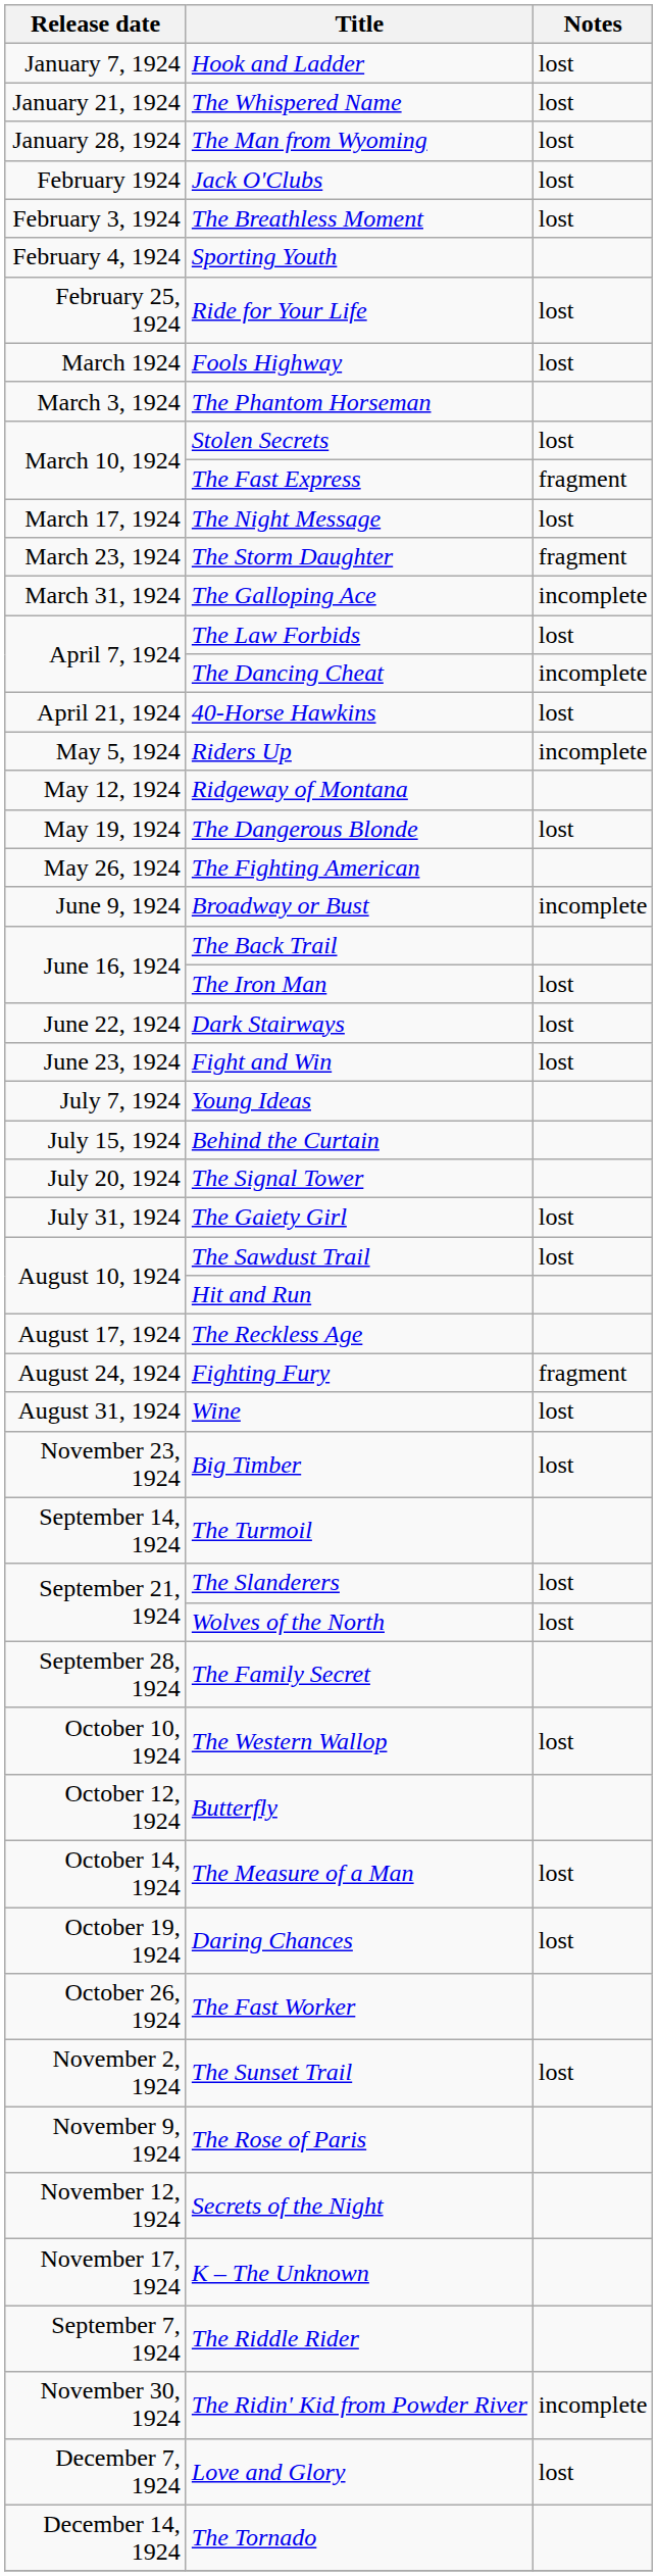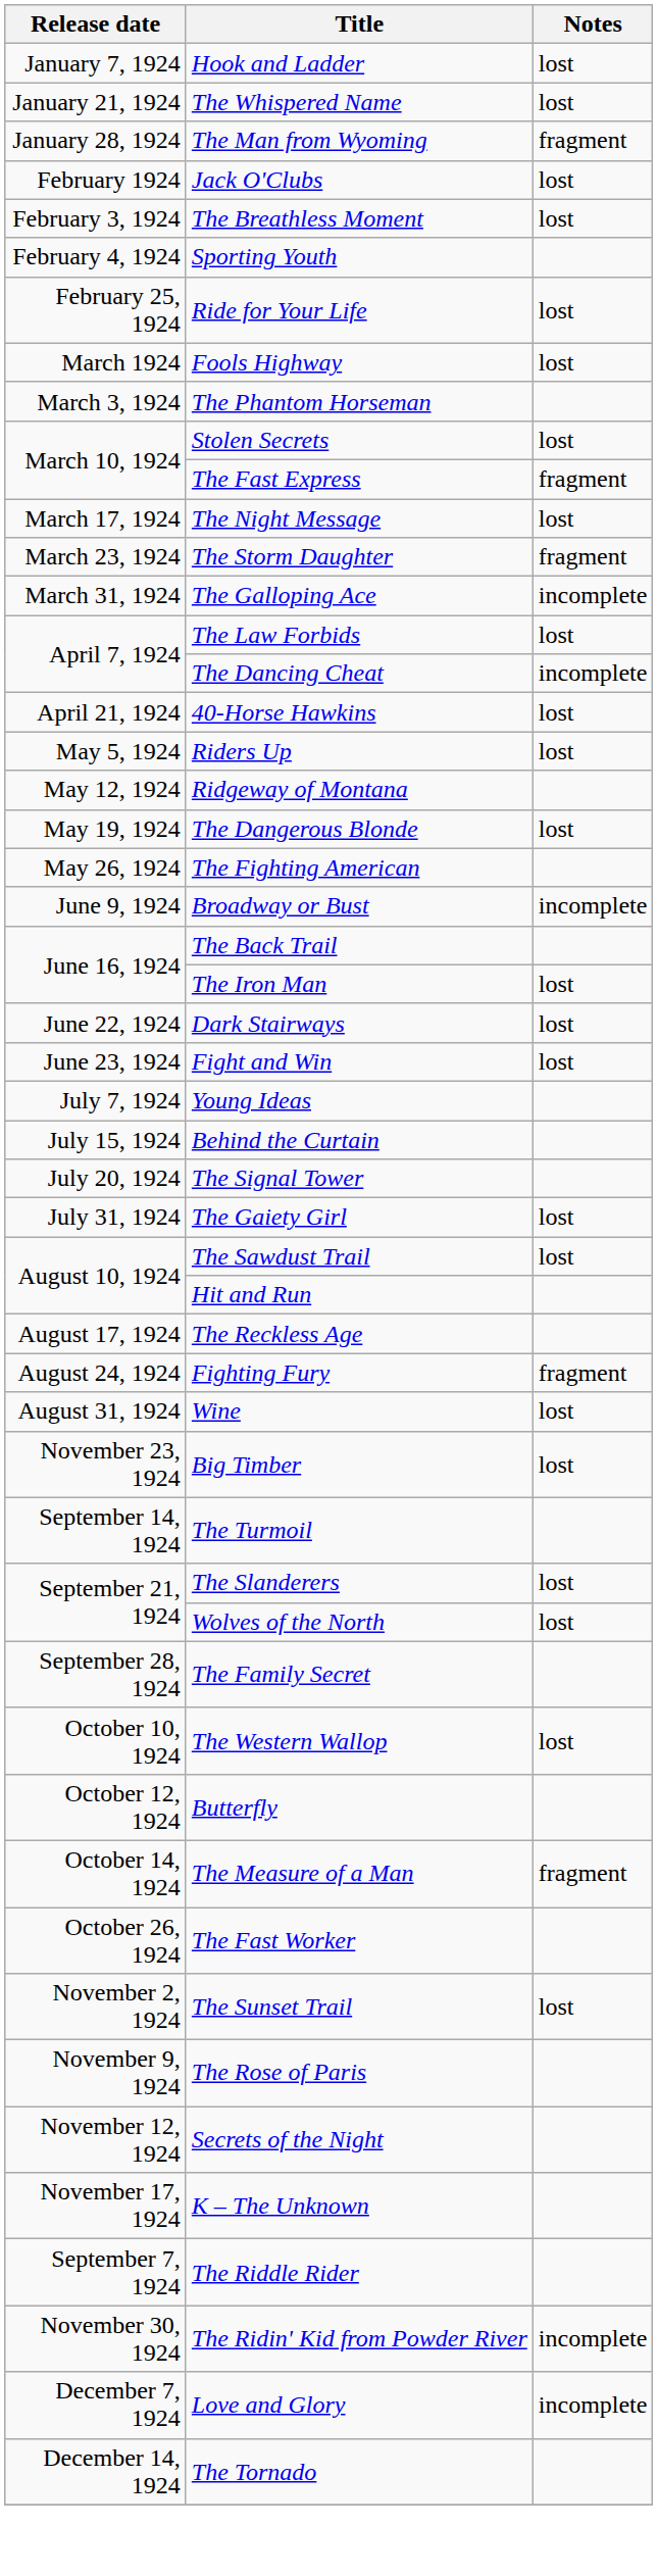The Man from Wyoming | Notes: lost -> fragment
Riders Up | Notes: incomplete -> lost
The Measure of a Man | Notes: lost -> fragment
- row: October 19, 1924 | Daring Chances | lost
Love and Glory | Notes: lost -> incomplete
